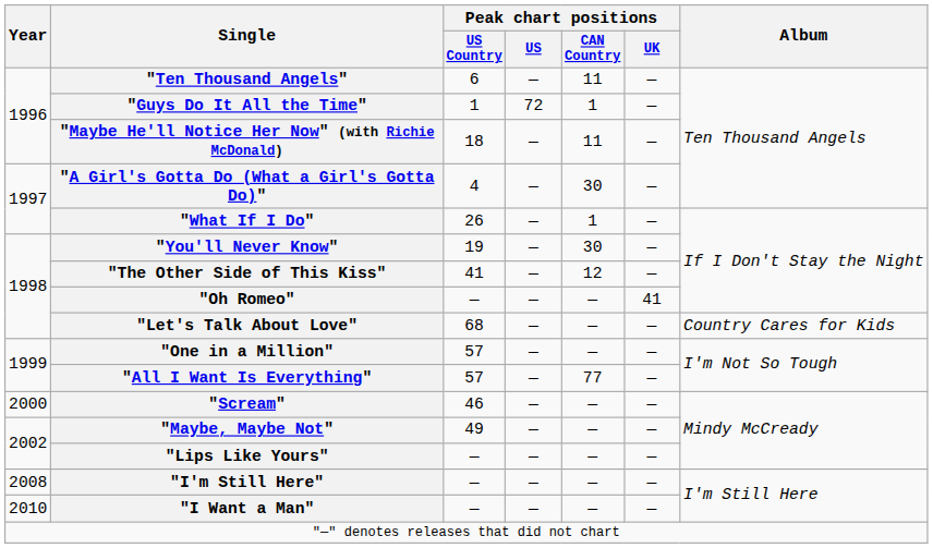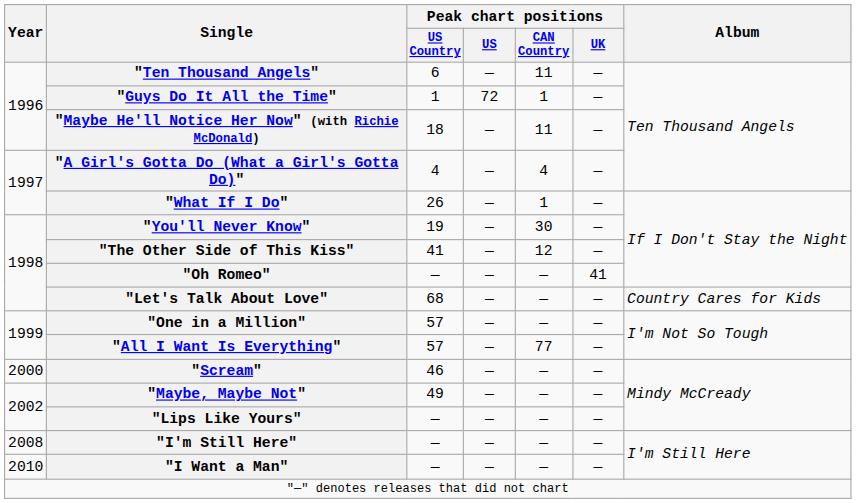"A Girl's Gotta Do (What a Girl's Gotta Do)" | Peak chart positions / CAN Country: 30 -> 4
